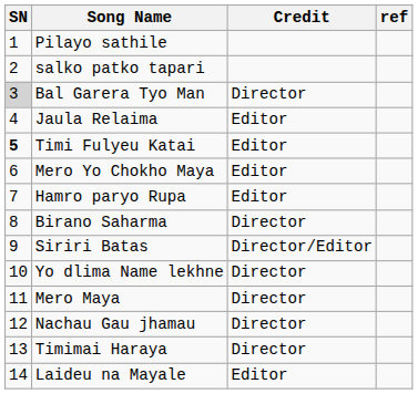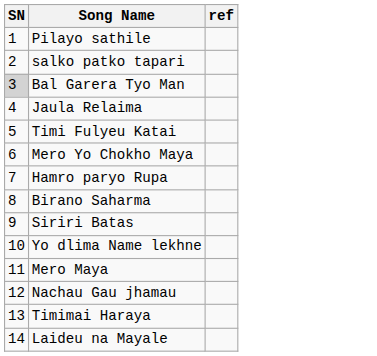- column: Credit | Director | Editor | Editor | Editor | Editor | Director | Director/Editor | Director | Director | Director | Director | Editor
Timi Fulyeu Katai | SN: bold -> normal
